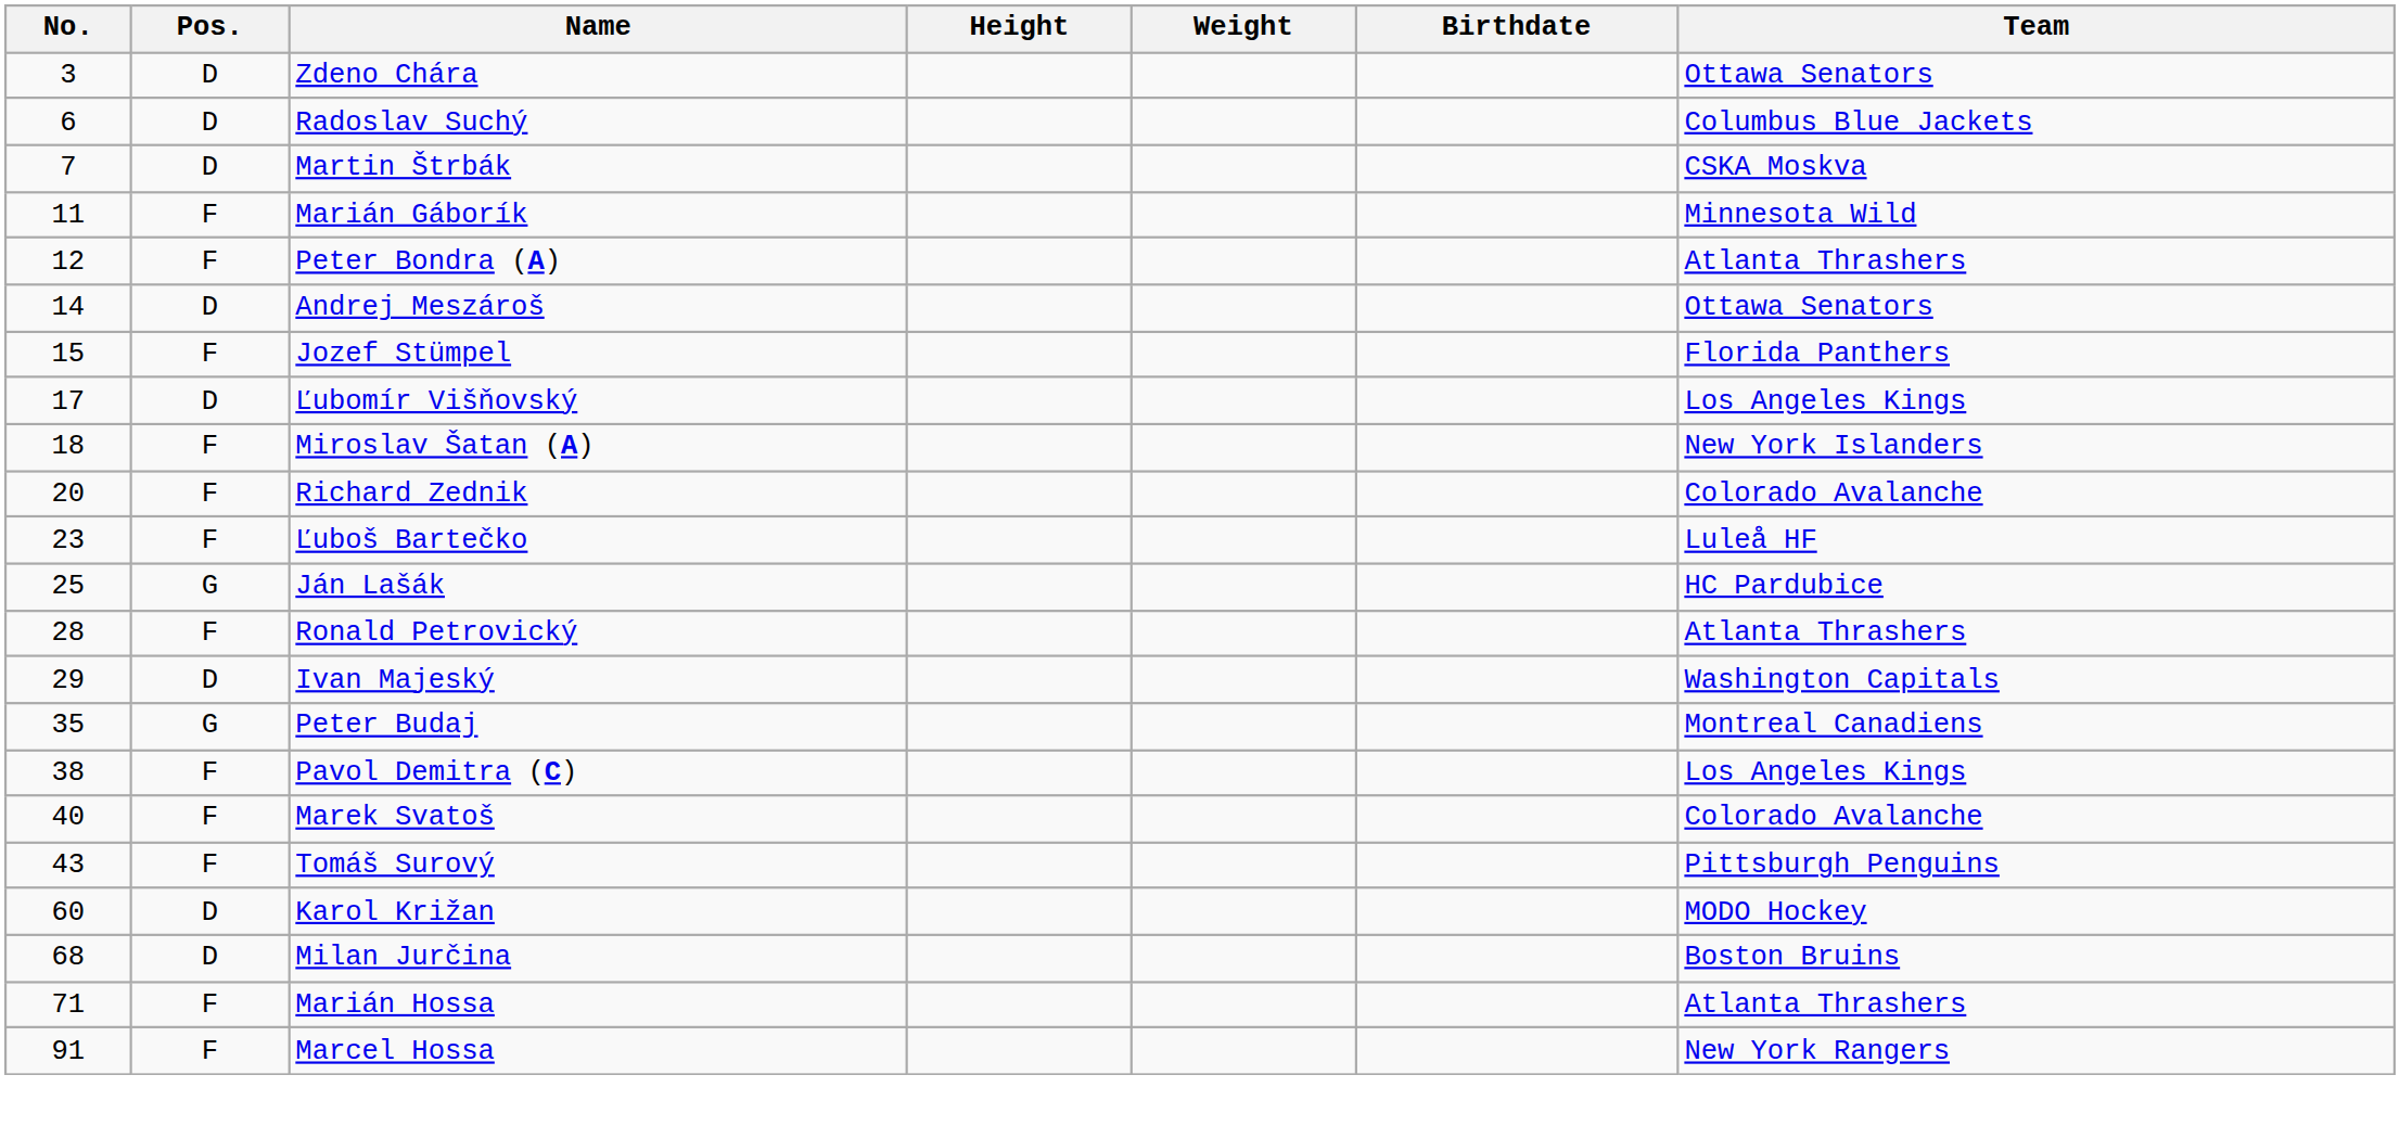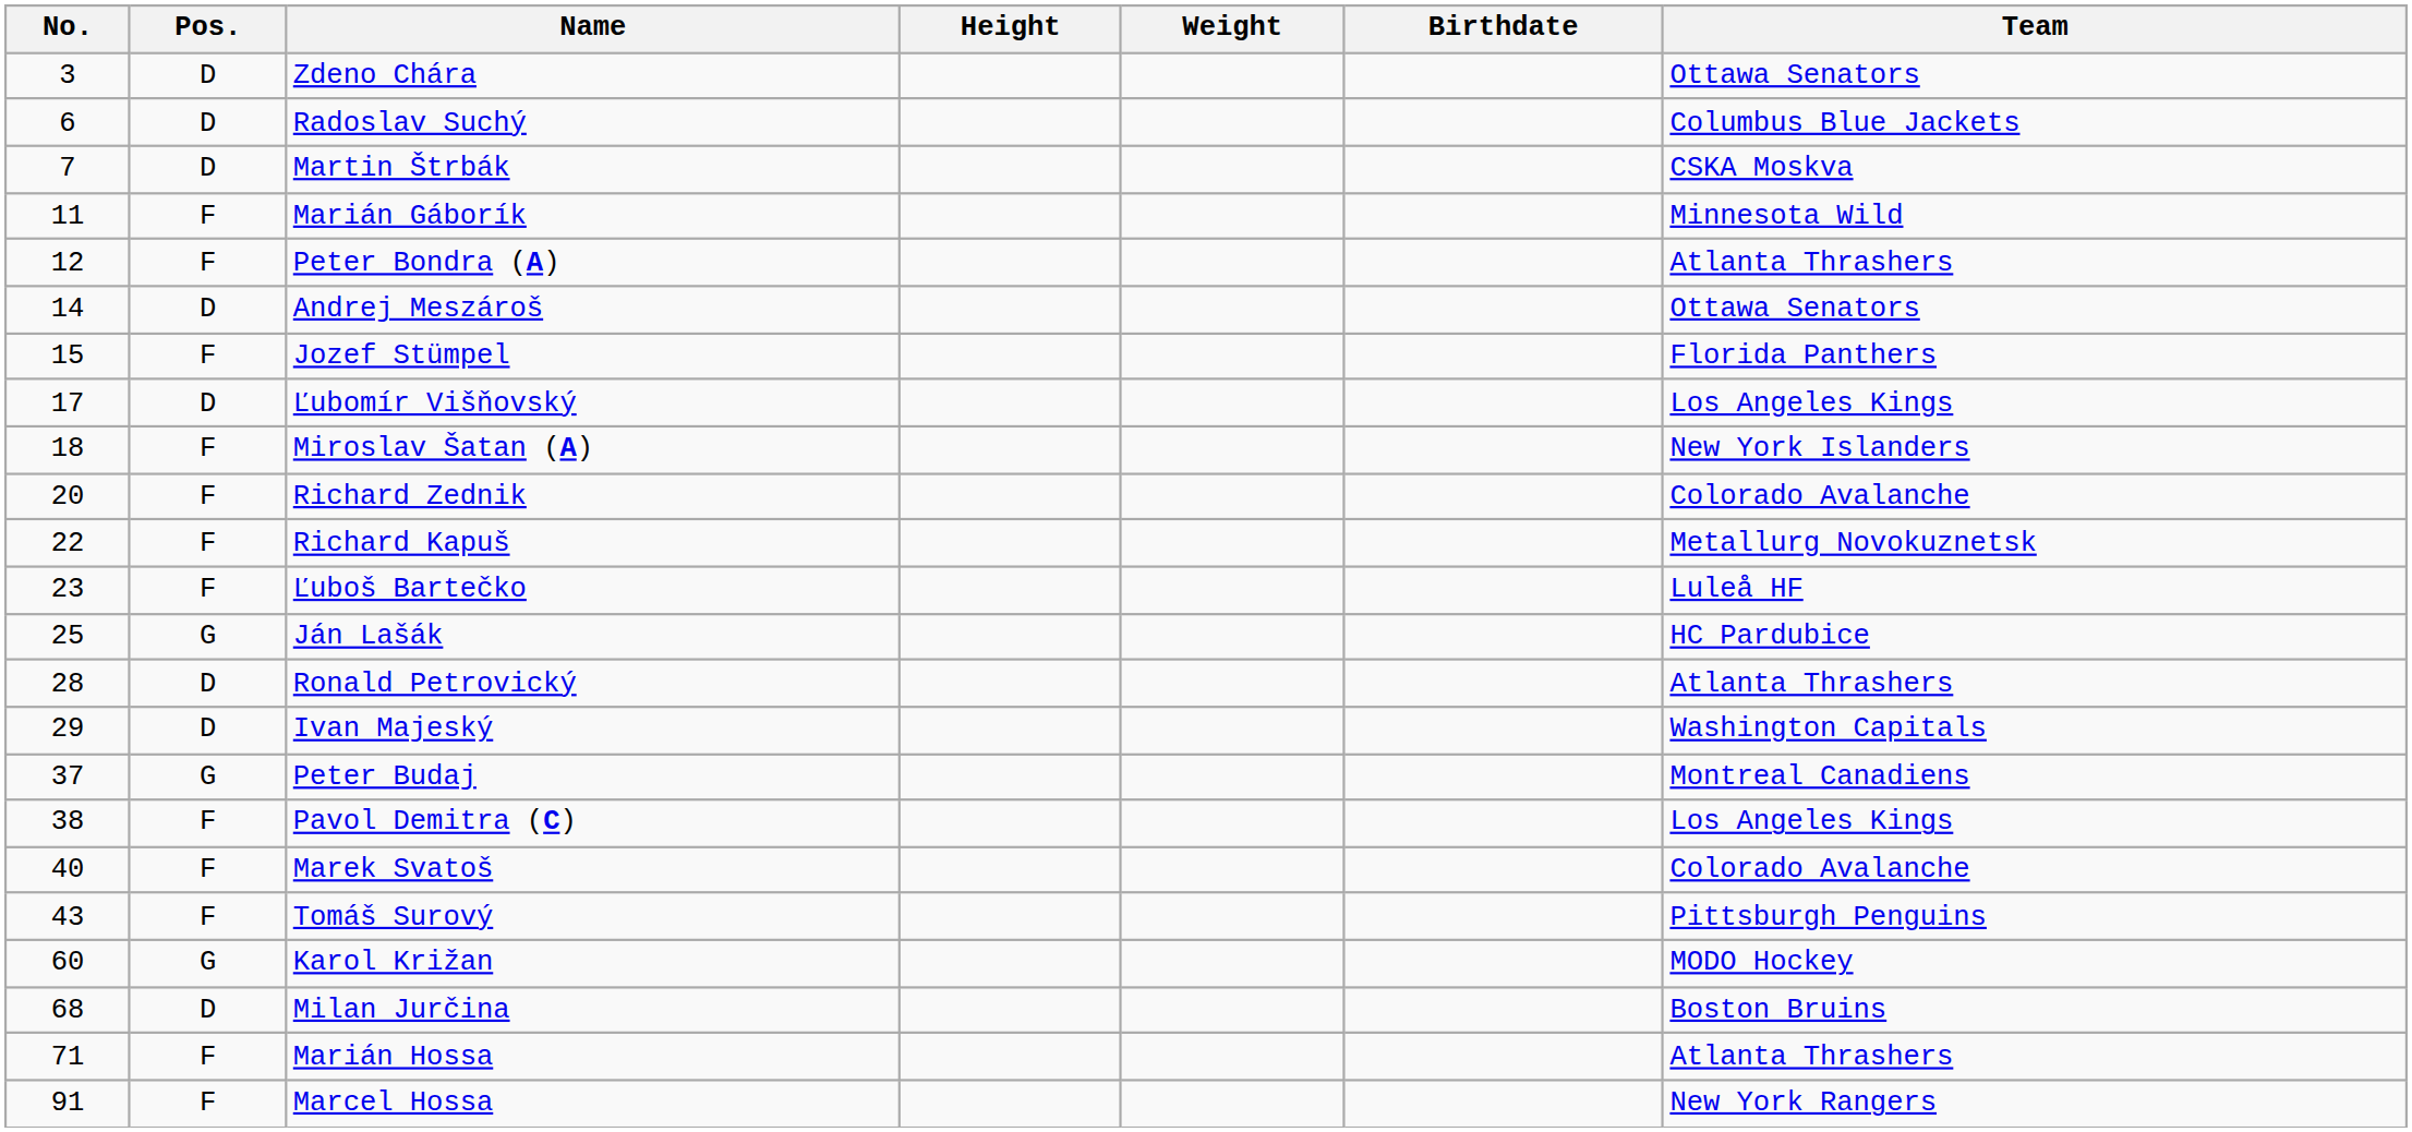+ row: 22 | F | Richard Kapuš | Metallurg Novokuznetsk
Ronald Petrovický | Pos.: F -> D
Peter Budaj | No.: 35 -> 37
Karol Križan | Pos.: D -> G
